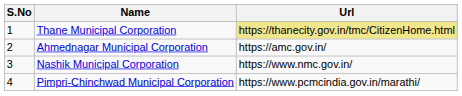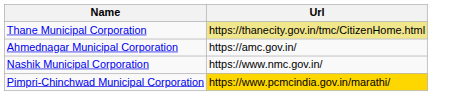- column: S.No | 1 | 2 | 3 | 4
Pimpri-Chinchwad Municipal Corporation | Url: no background -> gold background
